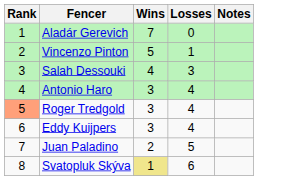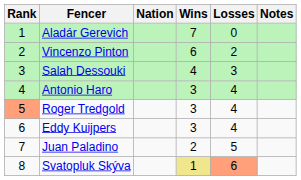+ column: Nation
Vincenzo Pinton | Wins: 5 -> 6
Vincenzo Pinton | Losses: 1 -> 2
Svatopluk Skýva | Losses: no background -> lightsalmon background
